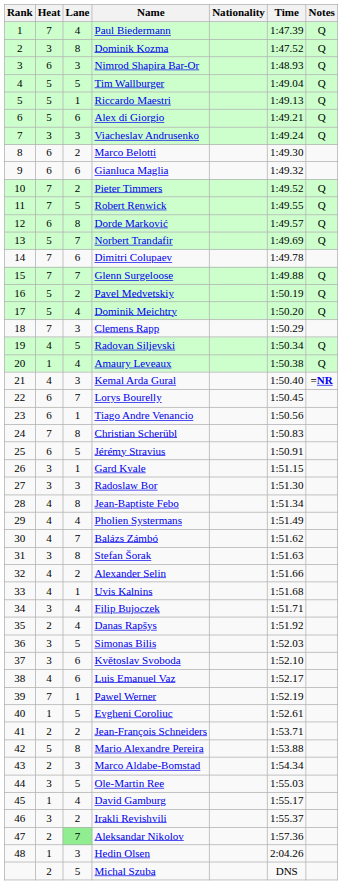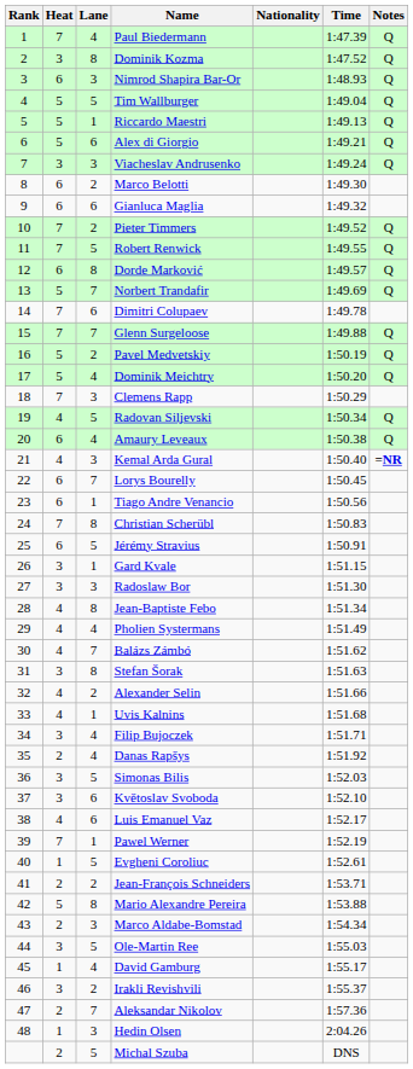Amaury Leveaux | Heat: 1 -> 6
Aleksandar Nikolov | Lane: lightgreen background -> no background
